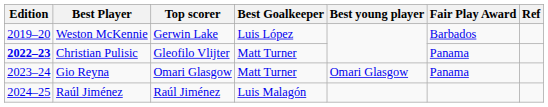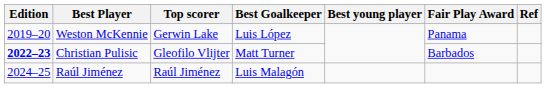Weston McKennie | Fair Play Award: Barbados -> Panama
Christian Pulisic | Fair Play Award: Panama -> Barbados
- row: 2023–24 | Gio Reyna | Omari Glasgow | Matt Turner | Omari Glasgow | Panama
